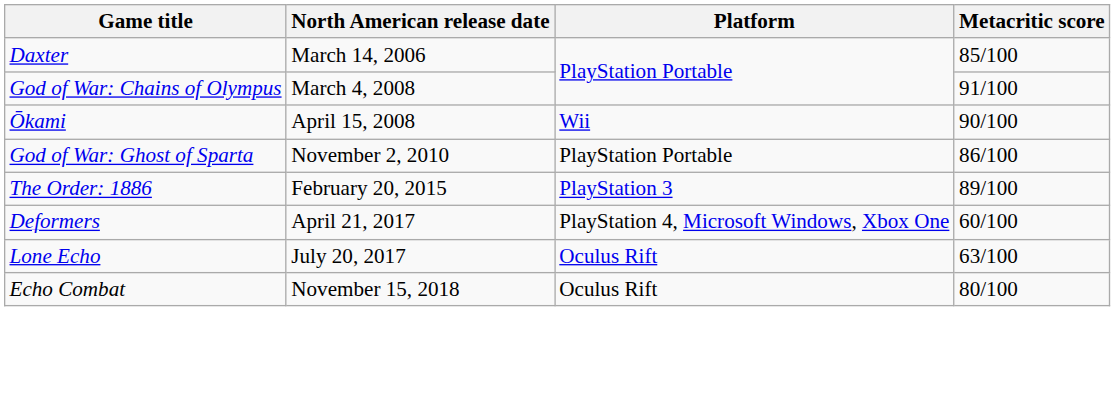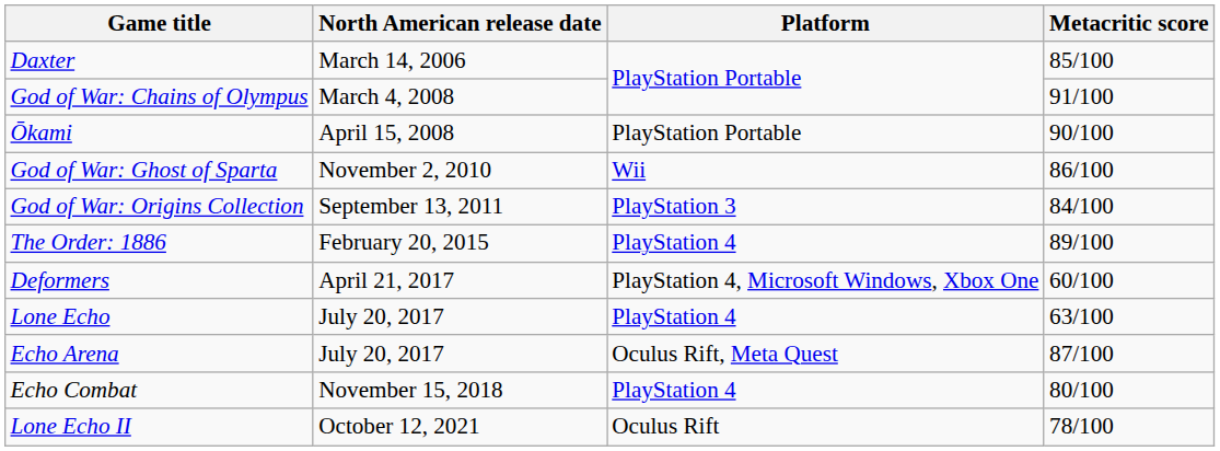Ōkami | Platform: Wii -> PlayStation Portable
God of War: Ghost of Sparta | Platform: PlayStation Portable -> Wii
+ row: God of War: Origins Collection | September 13, 2011 | PlayStation 3 | 84/100
The Order: 1886 | Platform: PlayStation 3 -> PlayStation 4
Lone Echo | Platform: Oculus Rift -> PlayStation 4
+ row: Echo Arena | July 20, 2017 | Oculus Rift, Meta Quest | 87/100
Echo Combat | Platform: Oculus Rift -> PlayStation 4
+ row: Lone Echo II | October 12, 2021 | Oculus Rift | 78/100
